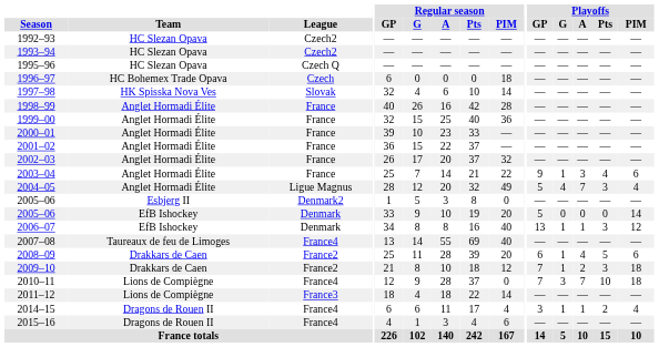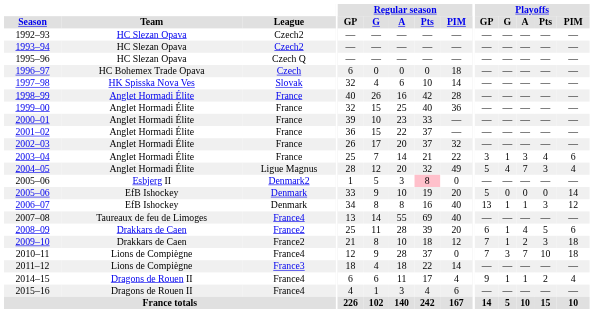2003–04 | Playoffs / GP: 9 -> 3
2005–06 / Denmark2 | Regular season / Pts: no background -> pink background
2014–15 | Playoffs / GP: 3 -> 9
